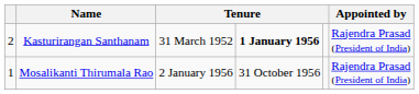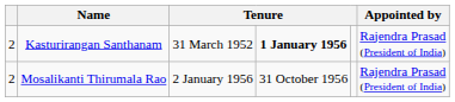Mosalikanti Thirumala Rao | column 1: 1 -> 2
